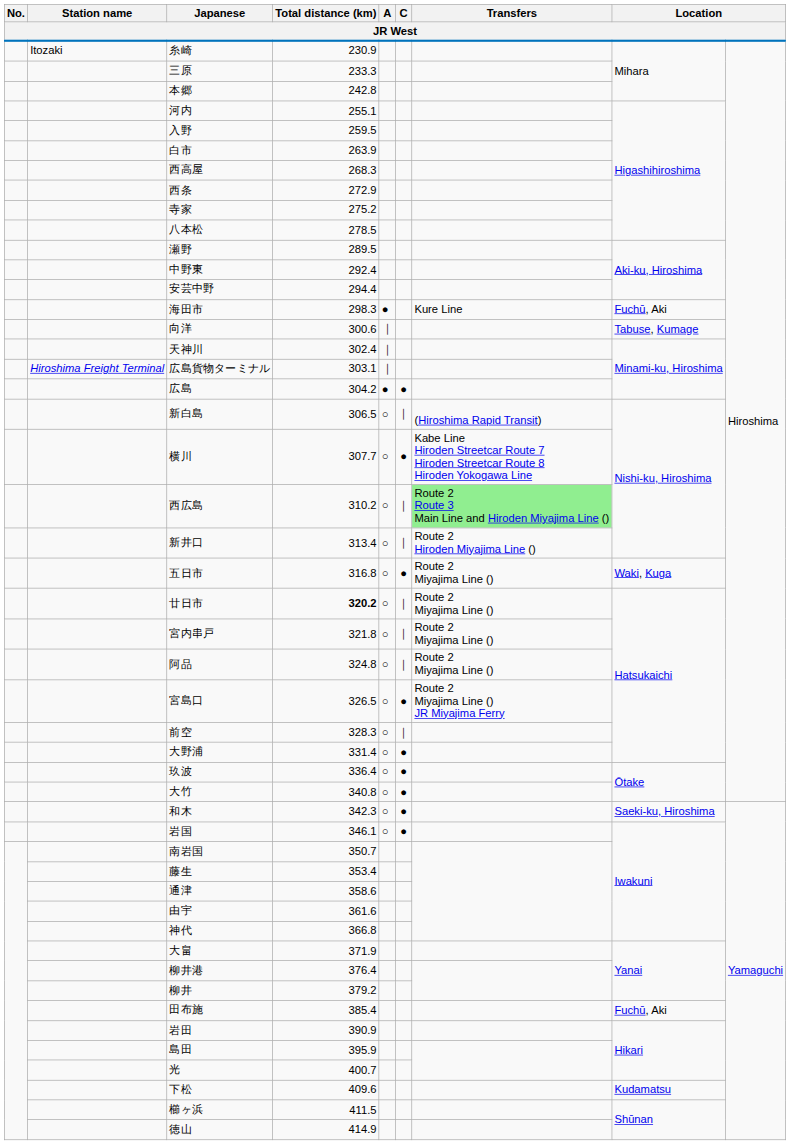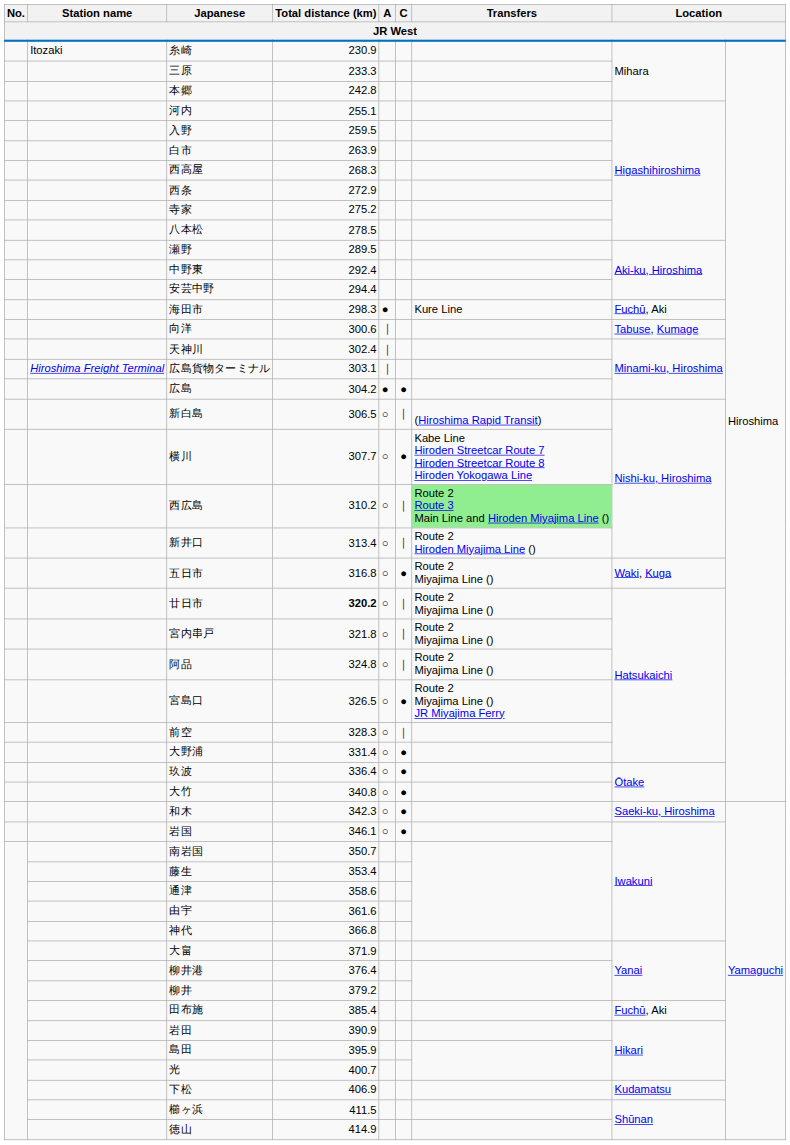下松 | Total distance (km): 409.6 -> 406.9
